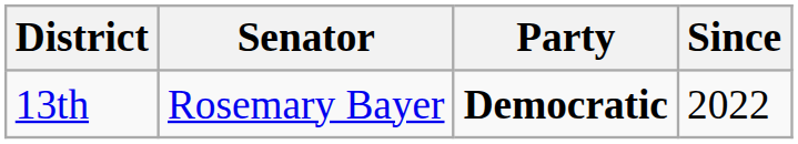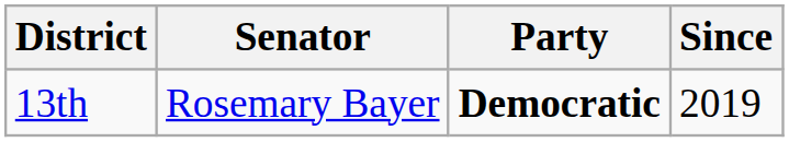13th | Since: 2022 -> 2019
